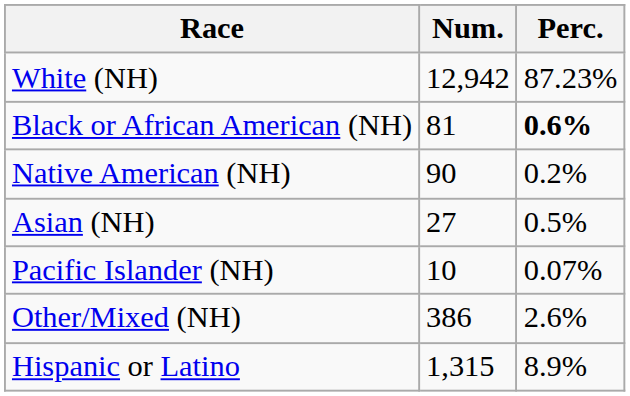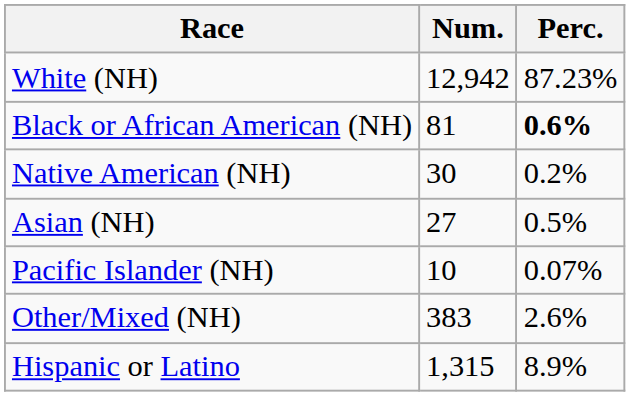Native American (NH) | Num.: 90 -> 30
Other/Mixed (NH) | Num.: 386 -> 383
